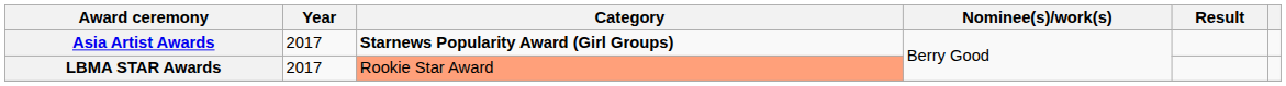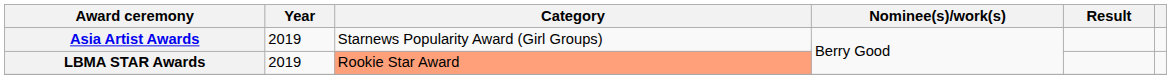Asia Artist Awards | Year: 2017 -> 2019
Asia Artist Awards | Category: bold -> normal
LBMA STAR Awards | Year: 2017 -> 2019
